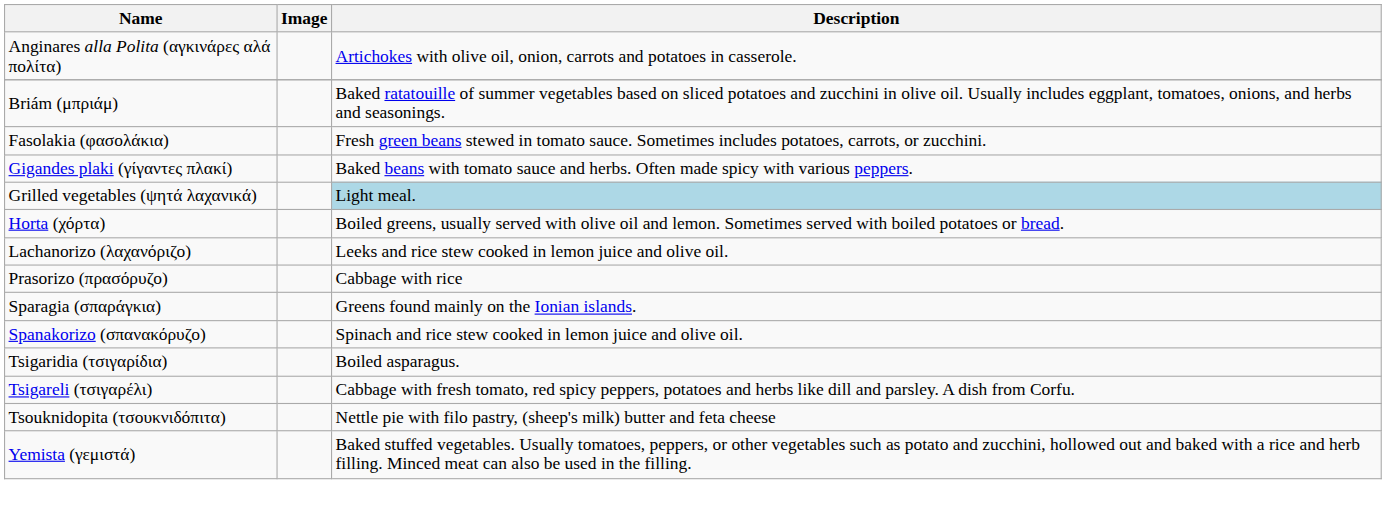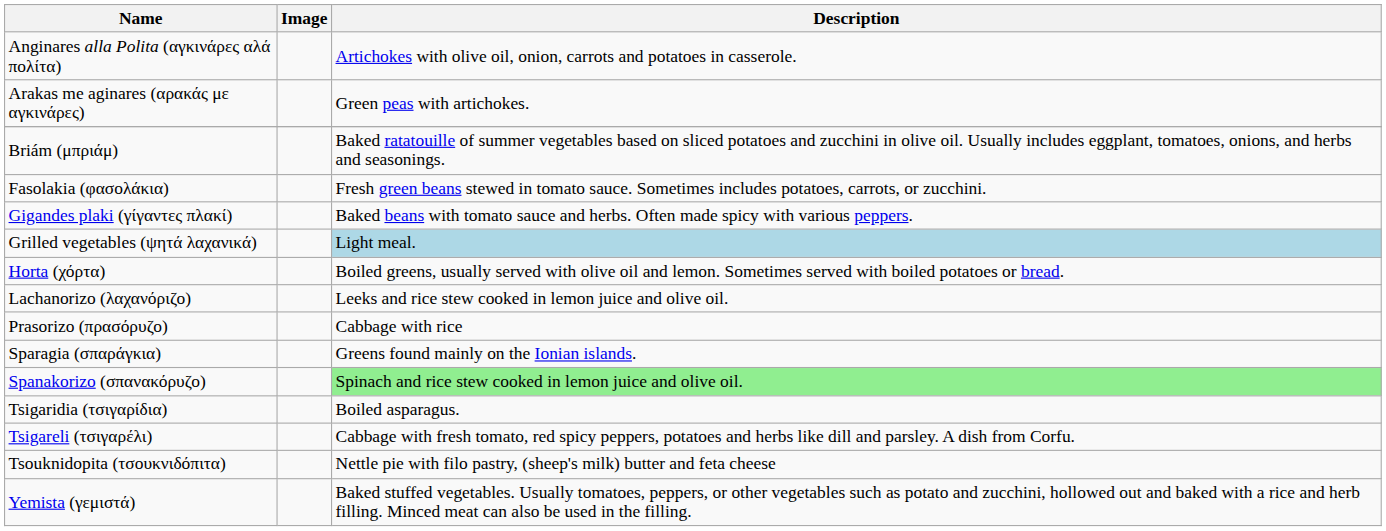+ row: Arakas me aginares (αρακάς με αγκινάρες) | Green peas with artichokes.
Spanakorizo (σπανακόρυζο) | Description: no background -> lightgreen background
